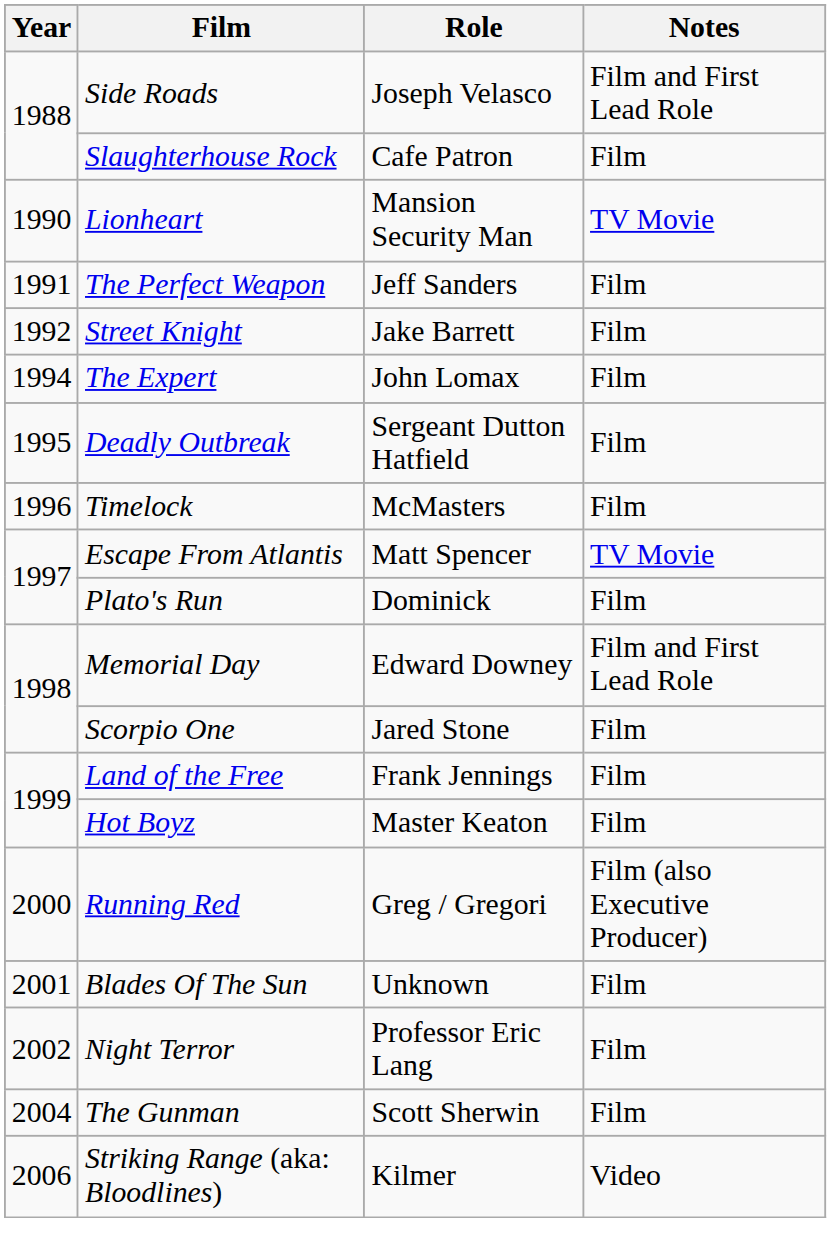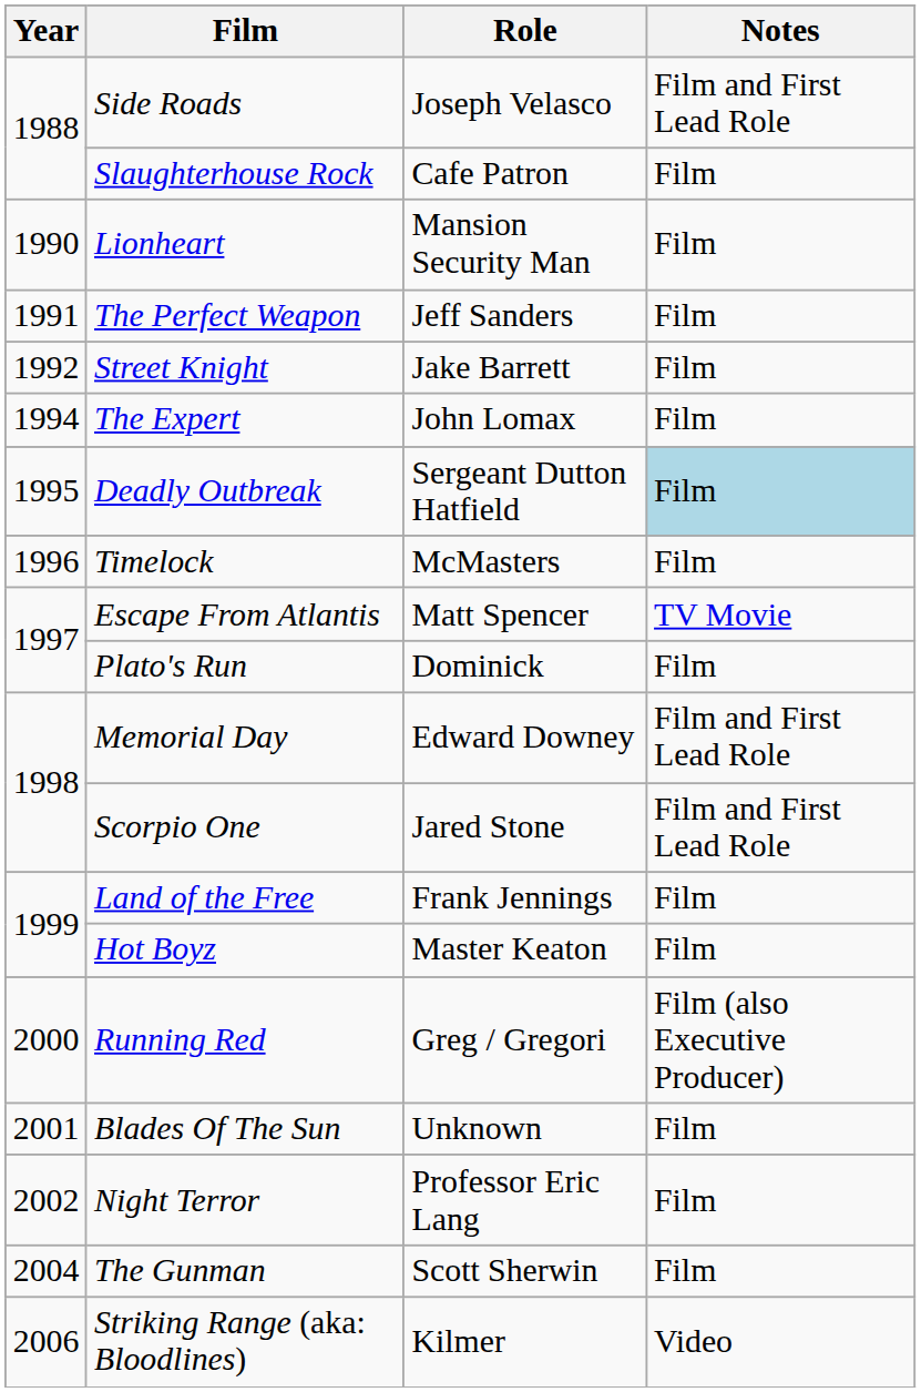Lionheart | Notes: TV Movie -> Film
Deadly Outbreak | Notes: no background -> lightblue background
Scorpio One | Notes: Film -> Film and First Lead Role
